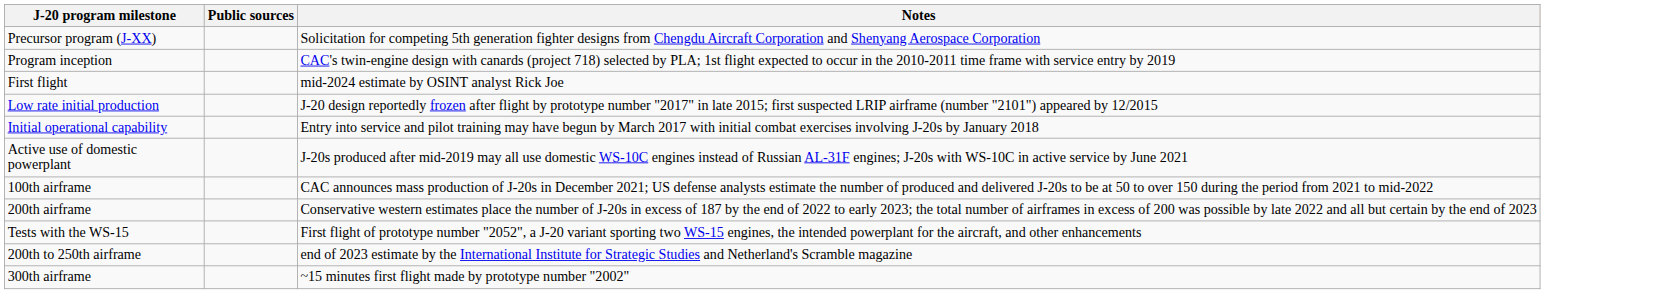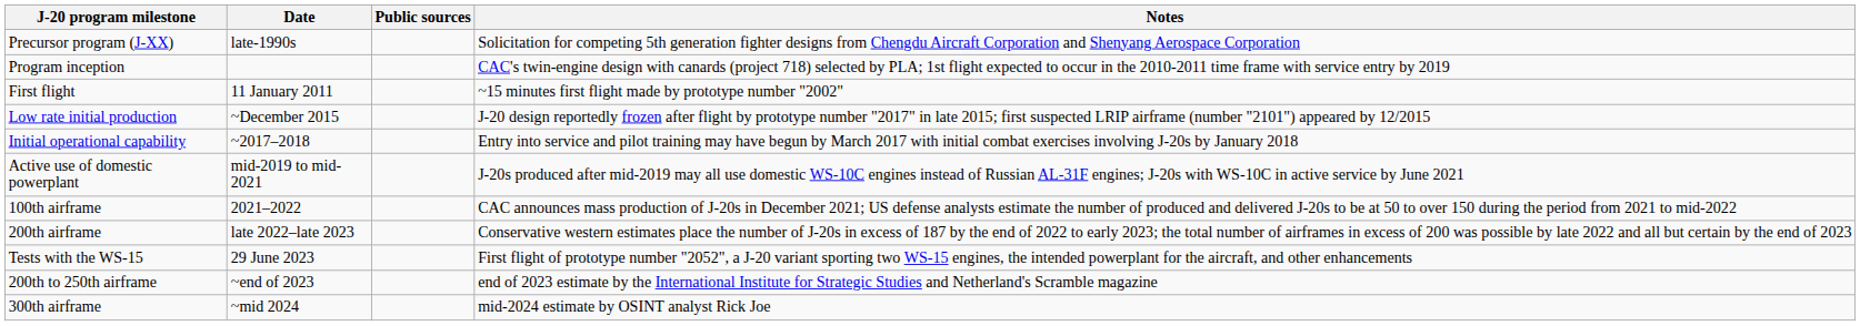+ column: Date | late-1990s | 11 January 2011 | ~December 2015 | ~2017–2018 | mid-2019 to mid-2021 | 2021–2022 | late 2022–late 2023 | 29 June 2023 | ~end of 2023 | ~mid 2024
First flight | Notes: mid-2024 estimate by OSINT analyst Rick Joe -> ~15 minutes first flight made by prototype number "2002"
300th airframe | Notes: ~15 minutes first flight made by prototype number "2002" -> mid-2024 estimate by OSINT analyst Rick Joe
